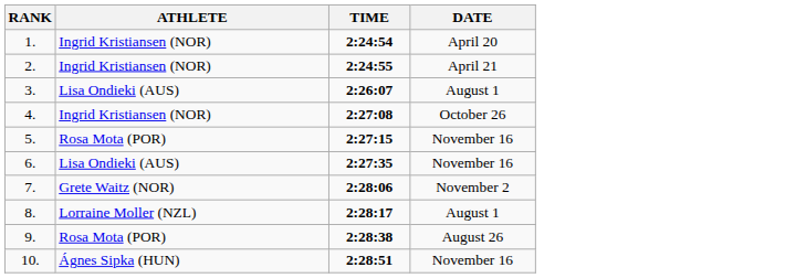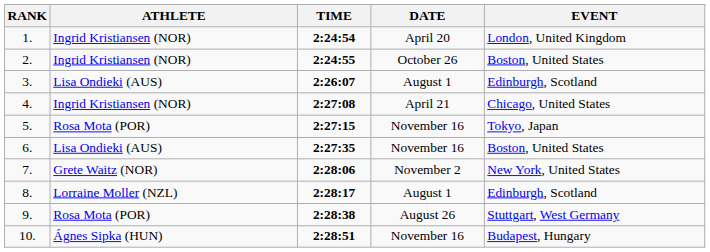+ column: EVENT | London, United Kingdom | Boston, United States | Edinburgh, Scotland | Chicago, United States | Tokyo, Japan | Boston, United States | New York, United States | Edinburgh, Scotland | Stuttgart, West Germany | Budapest, Hungary
2. | DATE: April 21 -> October 26
4. | DATE: October 26 -> April 21
